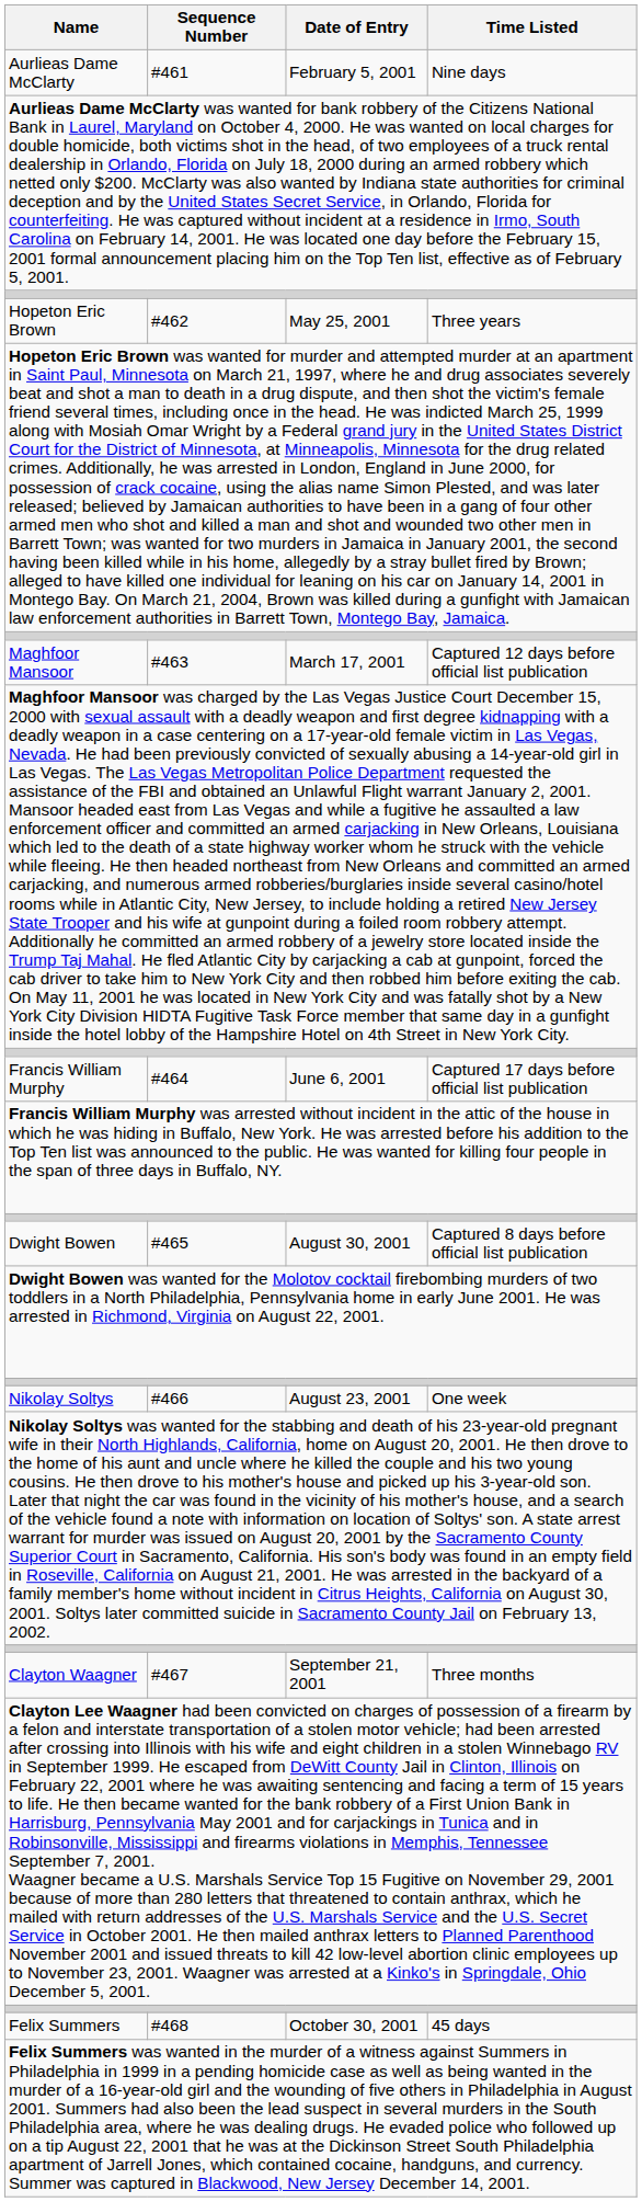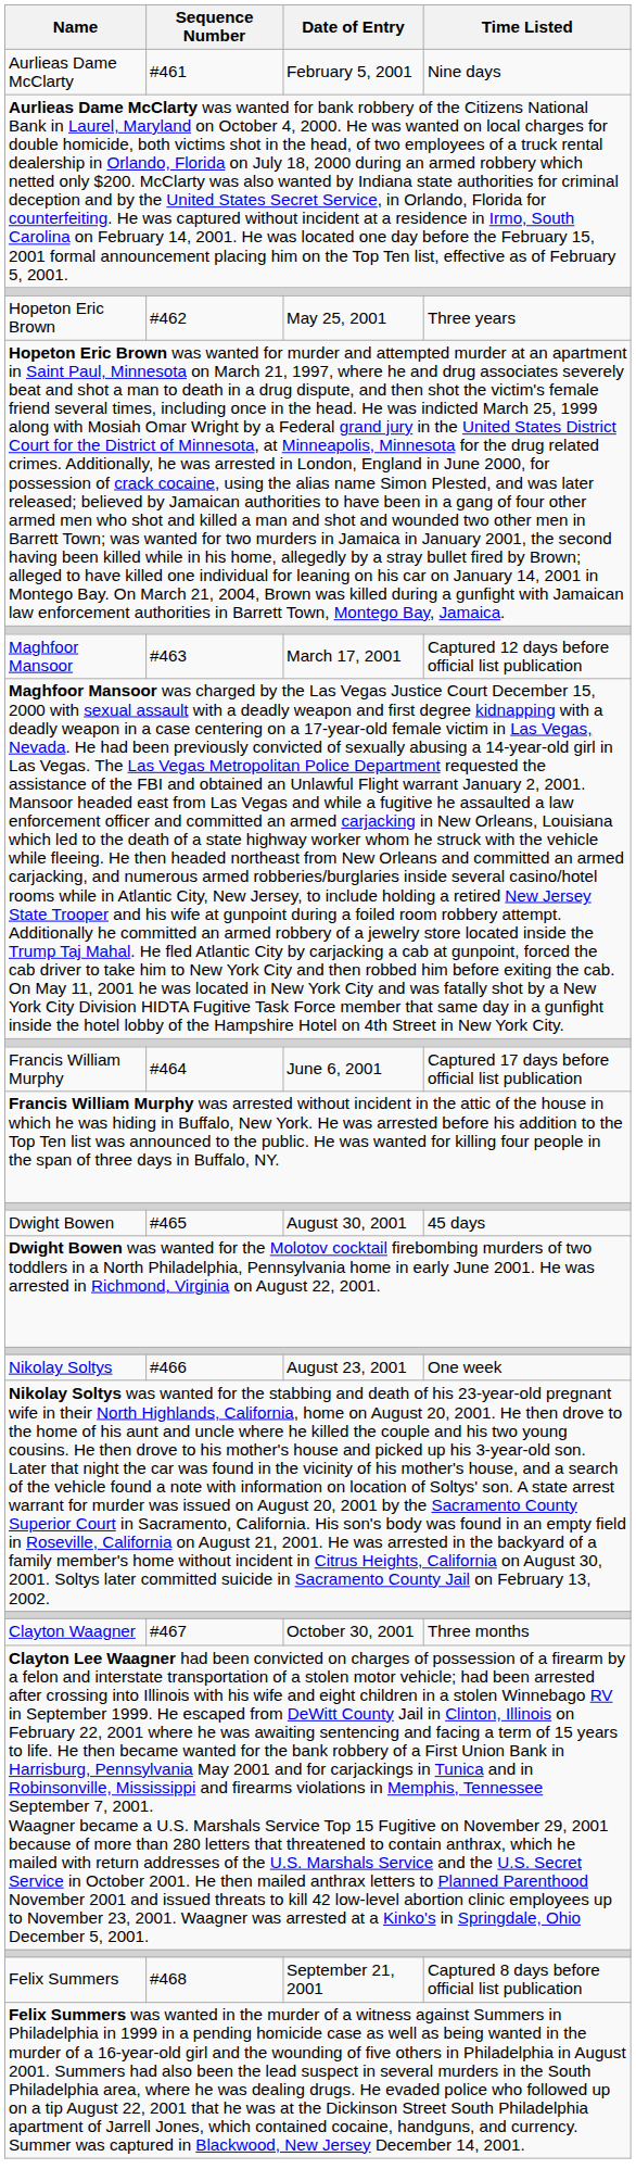Dwight Bowen | Time Listed: Captured 8 days before official list publication -> 45 days
Clayton Waagner | Date of Entry: September 21, 2001 -> October 30, 2001
Felix Summers | Date of Entry: October 30, 2001 -> September 21, 2001
Felix Summers | Time Listed: 45 days -> Captured 8 days before official list publication
